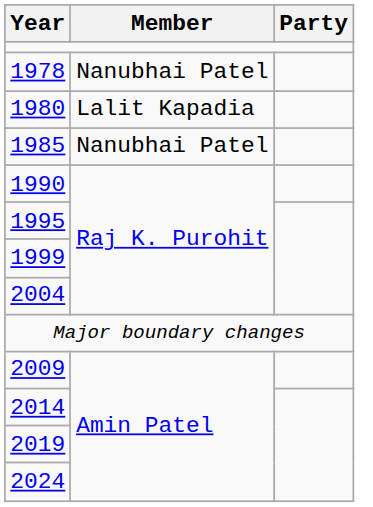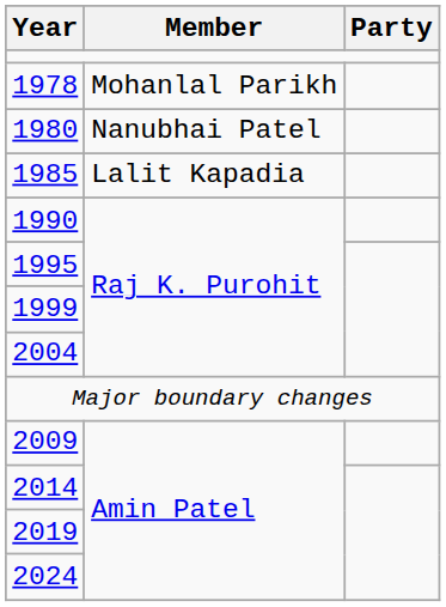1978 | Member: Nanubhai Patel -> Mohanlal Parikh
1980 | Member: Lalit Kapadia -> Nanubhai Patel
1985 | Member: Nanubhai Patel -> Lalit Kapadia
